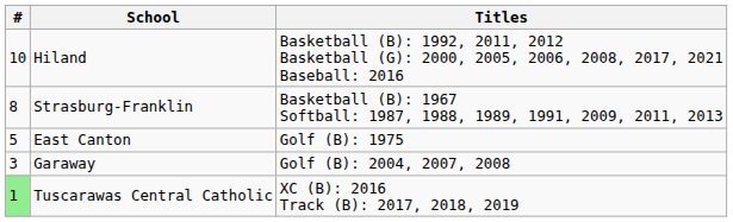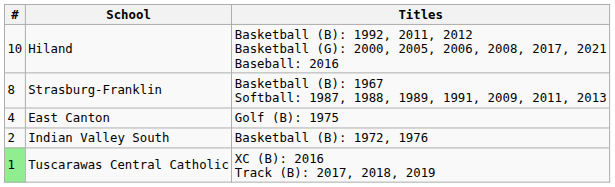East Canton | #: 5 -> 4
- row: 3 | Garaway | Golf (B): 2004, 2007, 2008
+ row: 2 | Indian Valley South | Basketball (B): 1972, 1976
